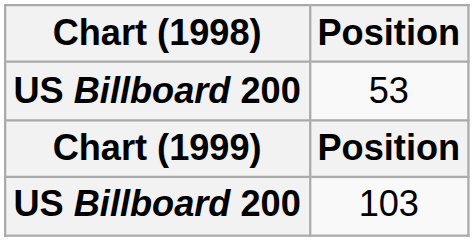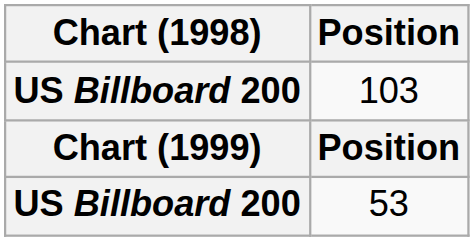rows swapped: 103 <-> 53
